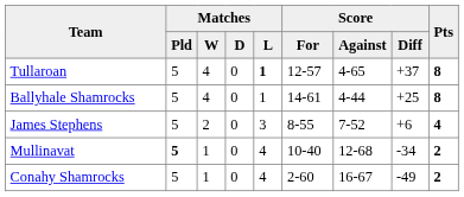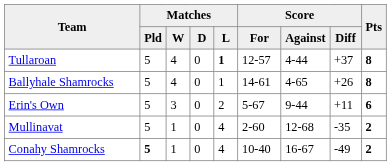Tullaroan | Score / Against: 4-65 -> 4-44
Ballyhale Shamrocks | Score / Against: 4-44 -> 4-65
Ballyhale Shamrocks | Score / Diff: +25 -> +26
+ row: Erin's Own | 5 | 3 | 0 | 2 | 5-67 | 9-44 | +11 | 6
- row: James Stephens | 5 | 2 | 0 | 3 | 8-55 | 7-52 | +6 | 4
Mullinavat | Matches / Pld: bold -> normal
Mullinavat | Score / For: 10-40 -> 2-60
Mullinavat | Score / Diff: -34 -> -35
Conahy Shamrocks | Matches / Pld: normal -> bold
Conahy Shamrocks | Score / For: 2-60 -> 10-40
